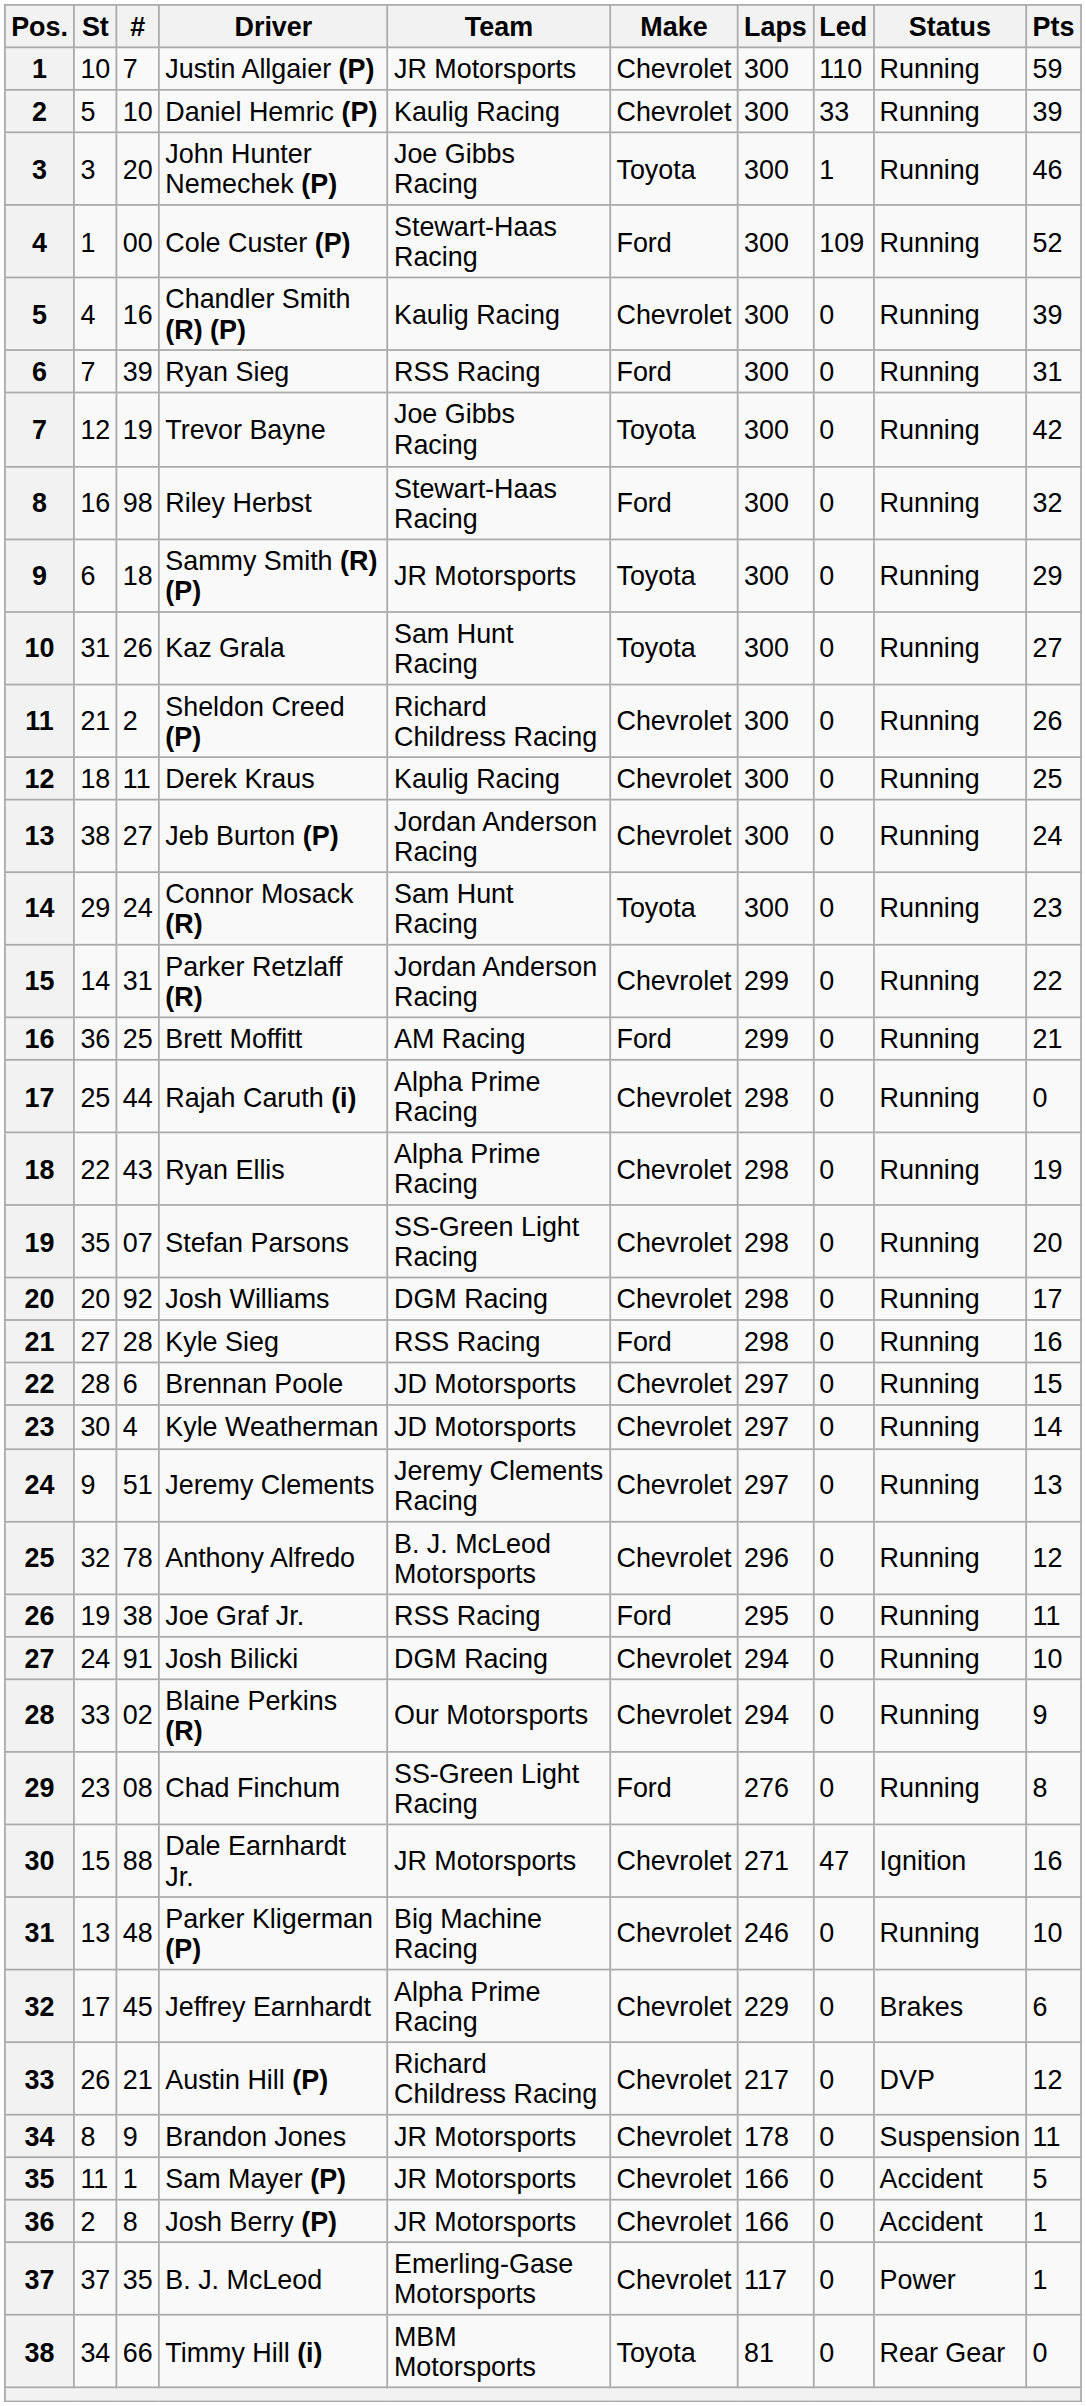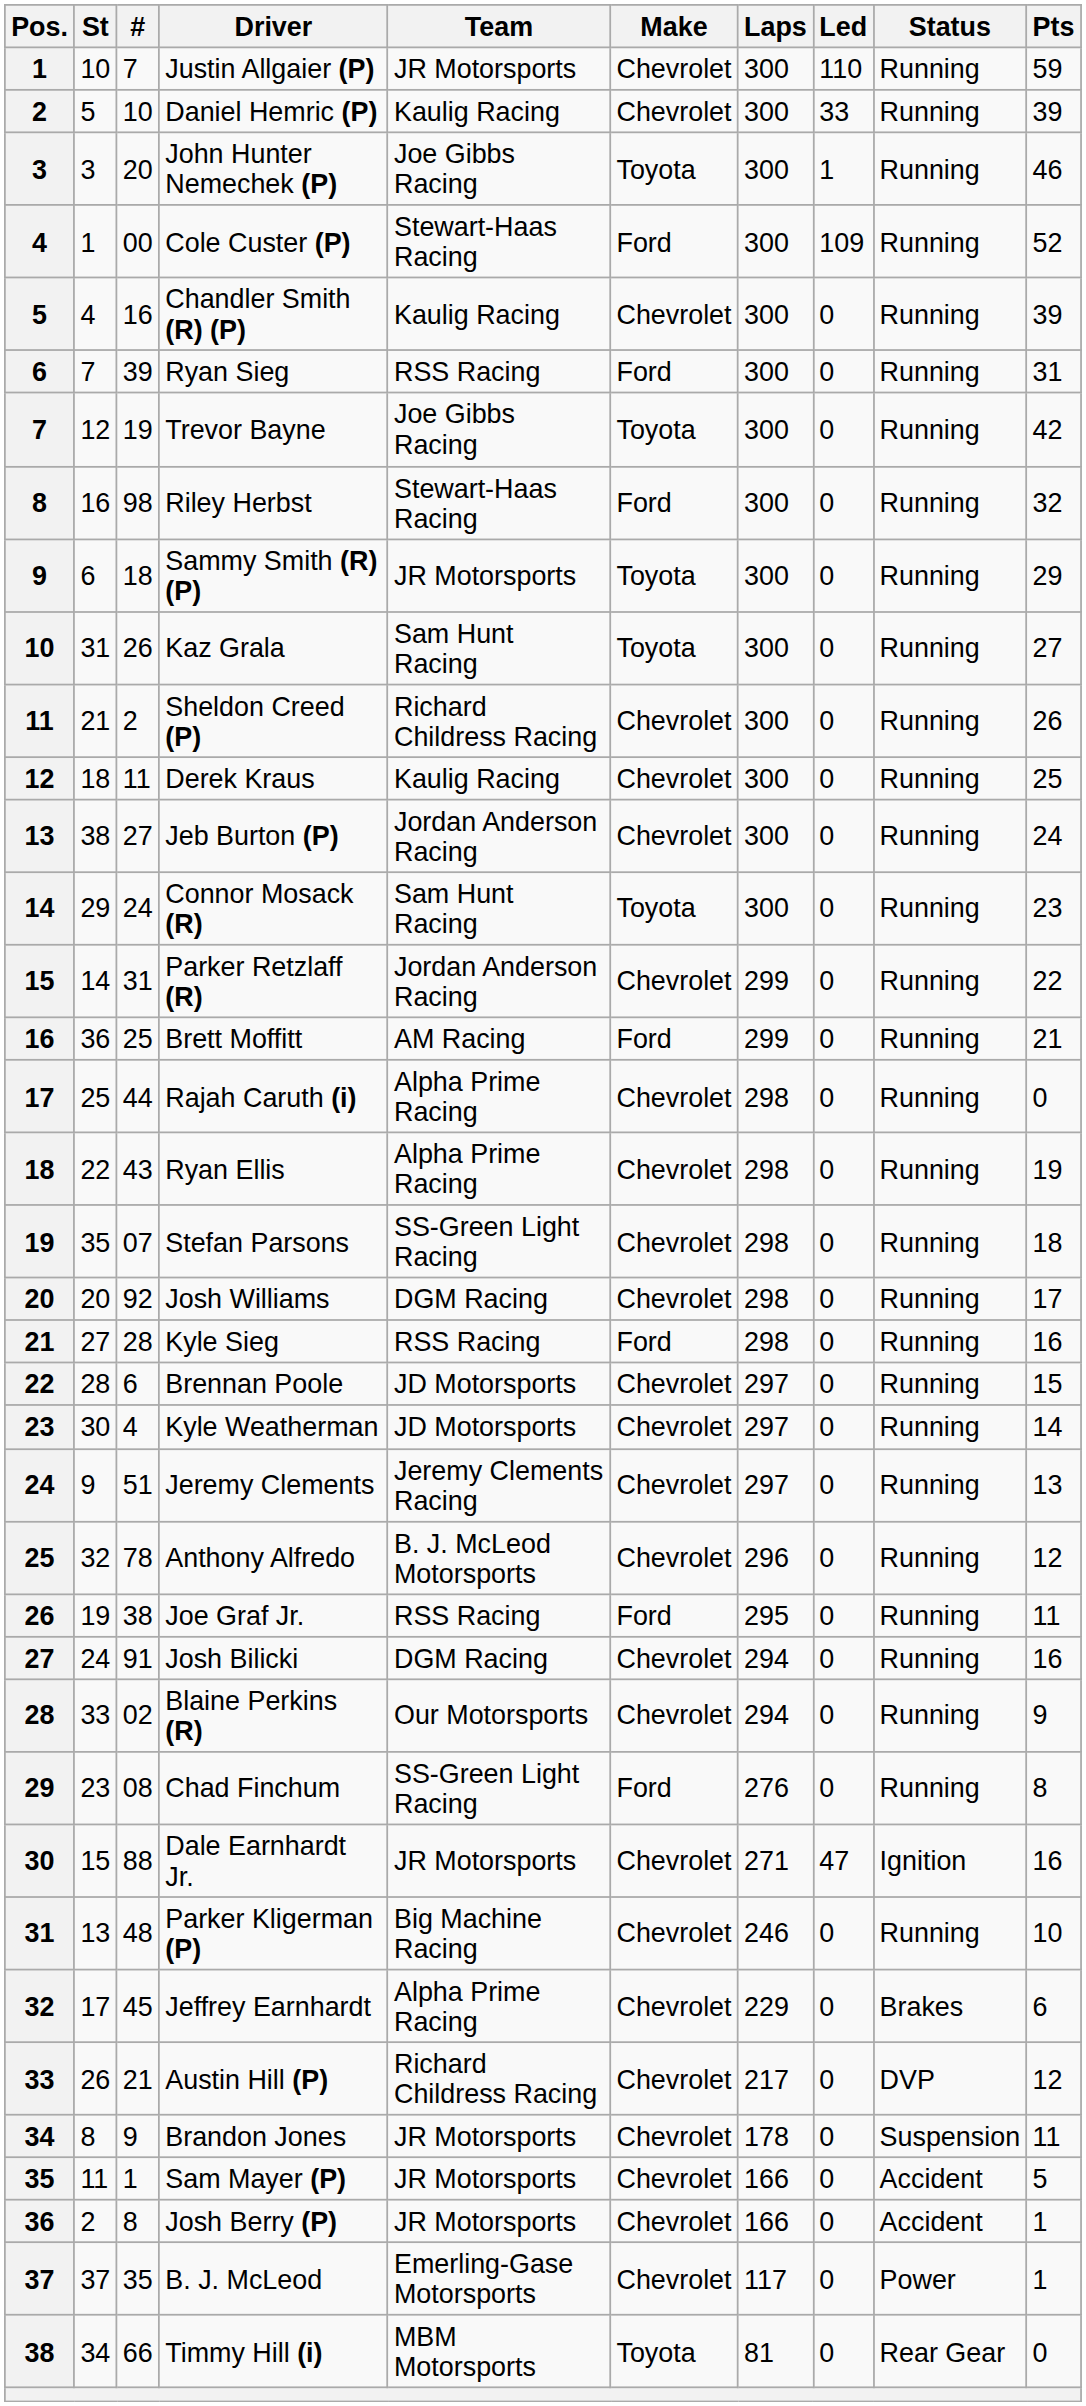Stefan Parsons | Pts: 20 -> 18
Josh Bilicki | Pts: 10 -> 16
